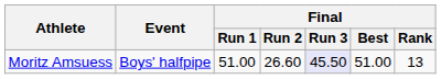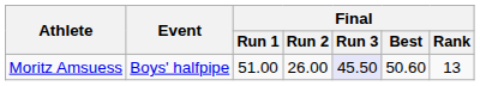Moritz Amsuess | Final / Run 2: 26.60 -> 26.00
Moritz Amsuess | Final / Best: 51.00 -> 50.60
